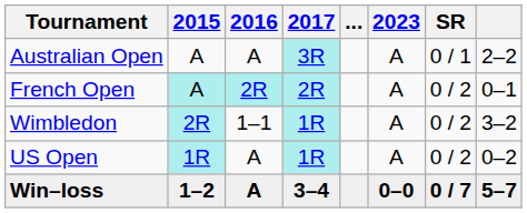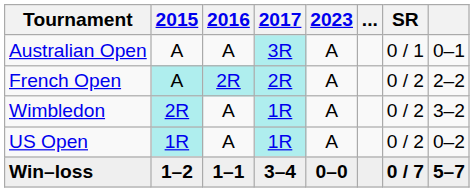columns swapped: ... <-> 2023
Australian Open | column 8: 2–2 -> 0–1
French Open | column 8: 0–1 -> 2–2
Wimbledon | 2016: 1–1 -> A
Win–loss | 2016: A -> 1–1
